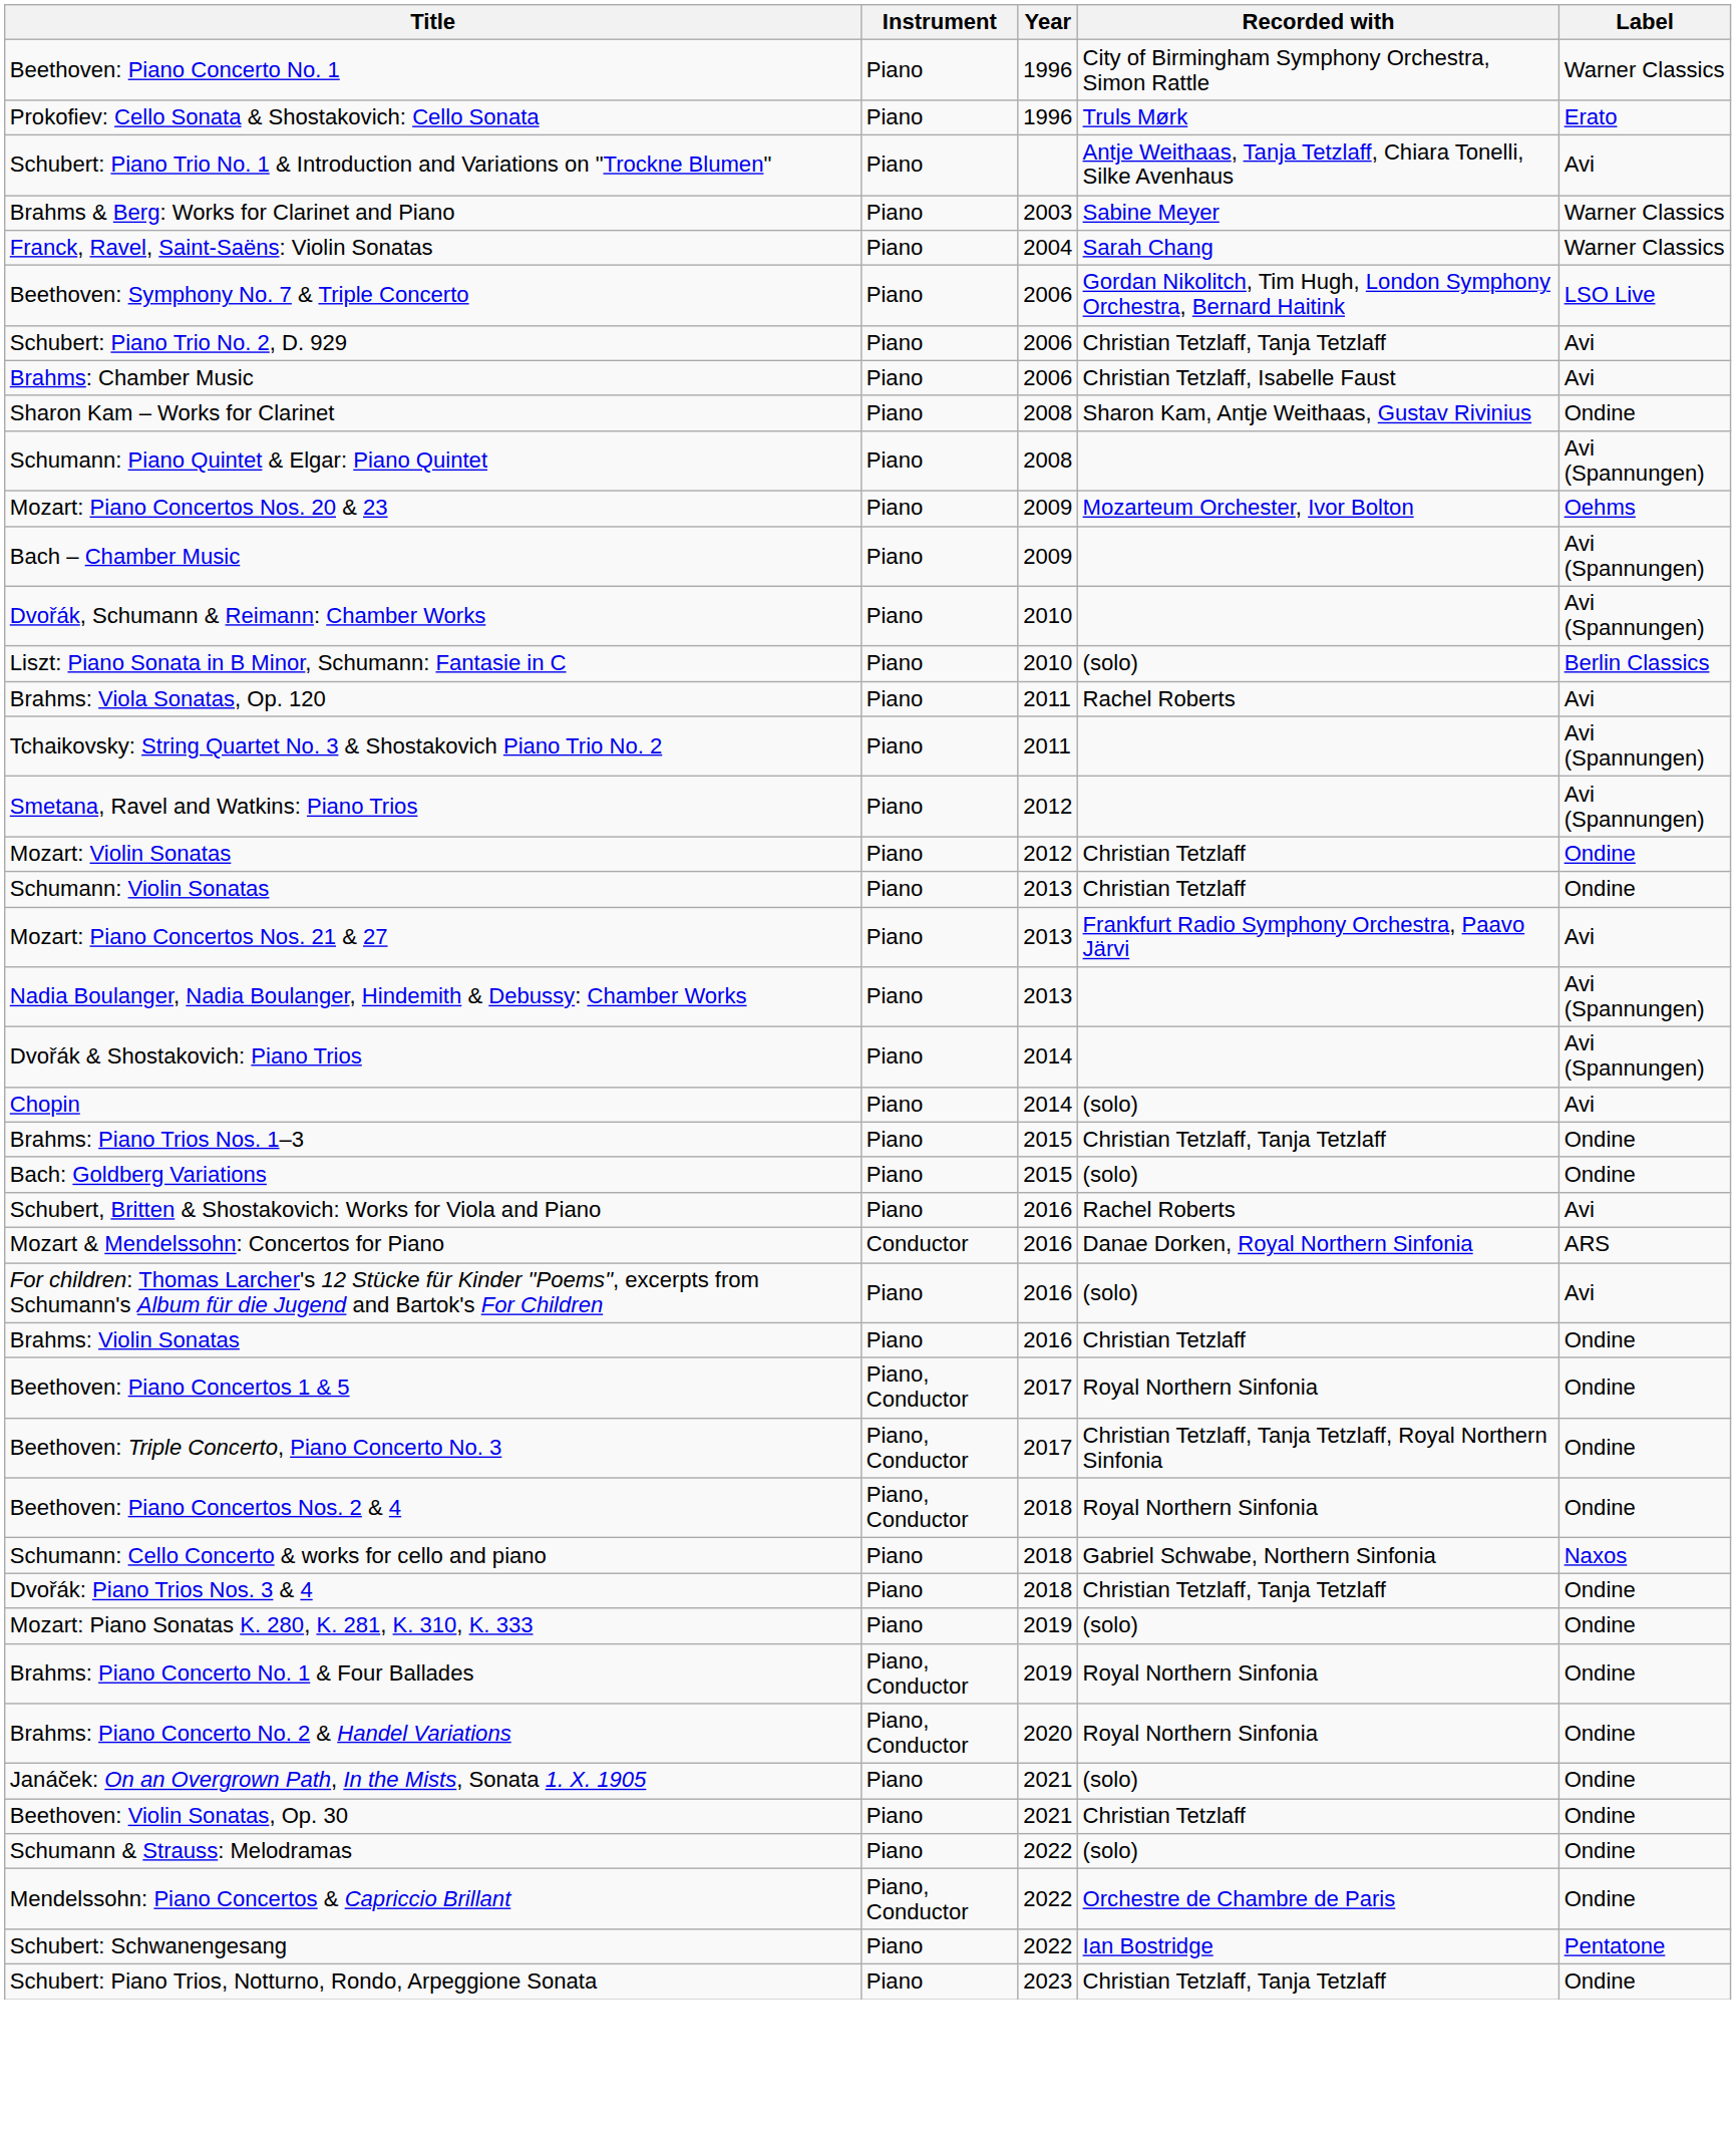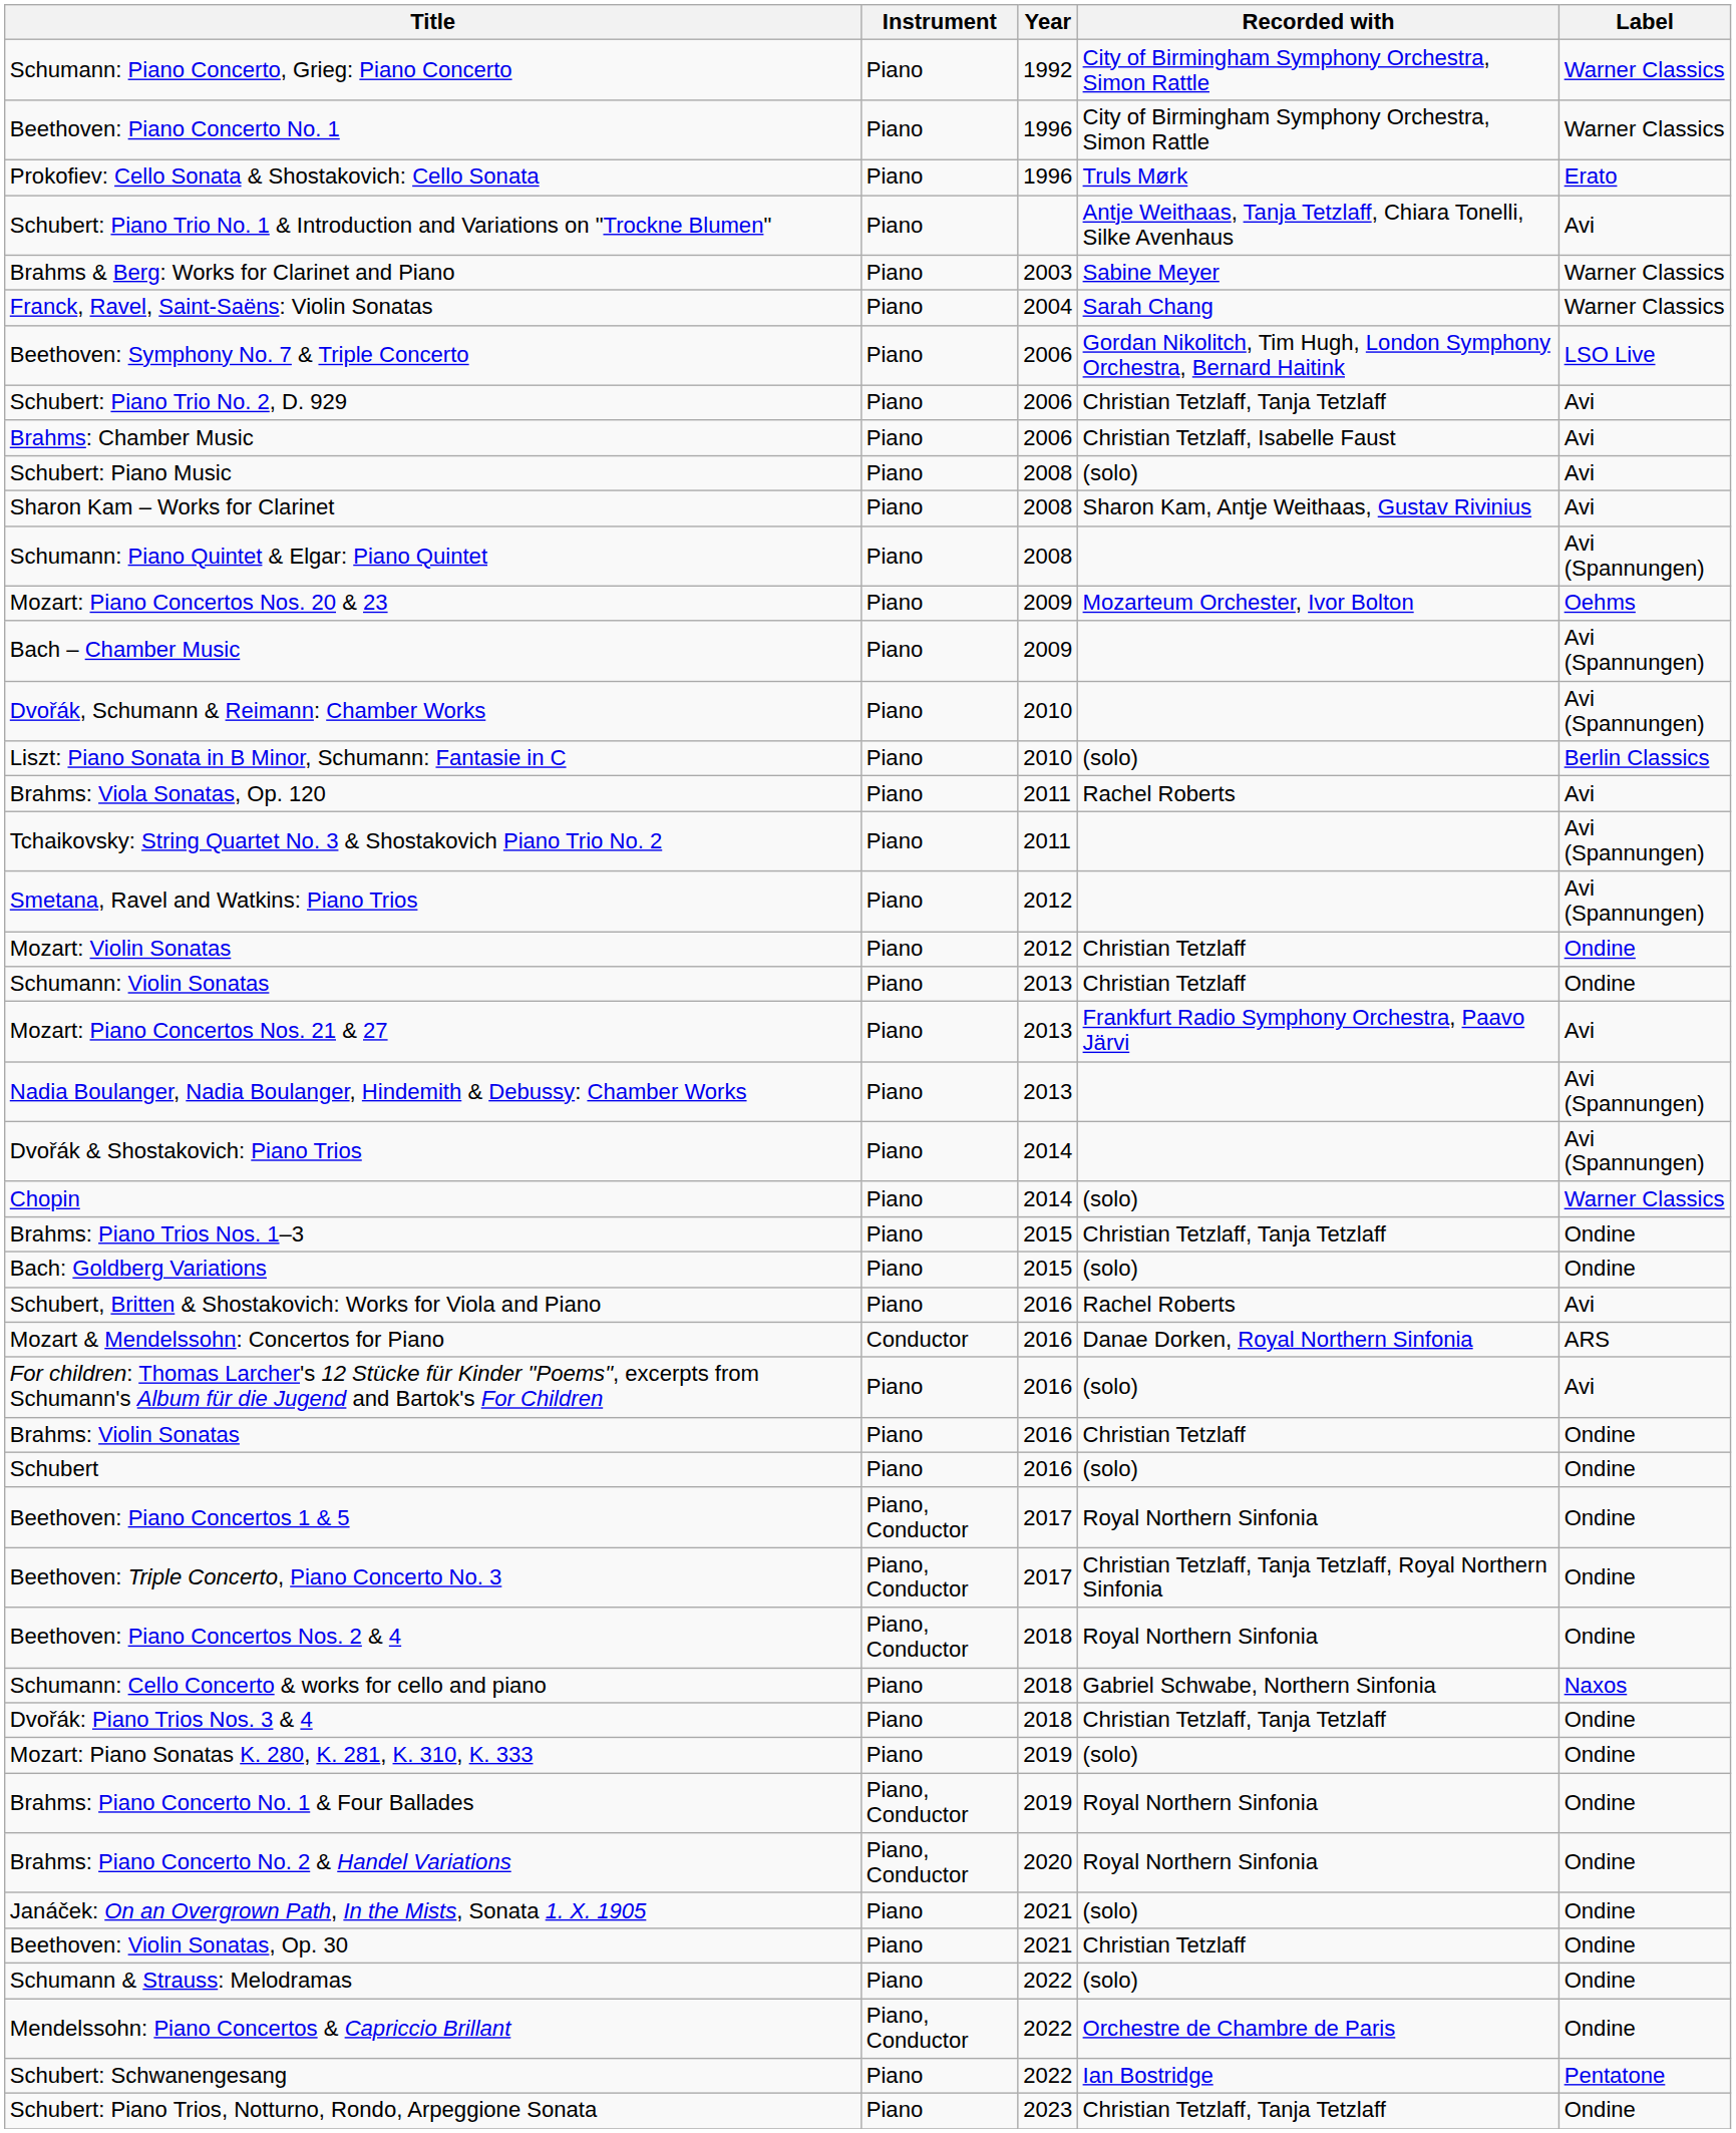+ row: Schumann: Piano Concerto, Grieg: Piano Concerto | Piano | 1992 | City of Birmingham Symphony Orchestra, Simon Rattle | Warner Classics
+ row: Schubert: Piano Music | Piano | 2008 | (solo) | Avi
Sharon Kam – Works for Clarinet | Label: Ondine -> Avi
Chopin | Label: Avi -> Warner Classics
+ row: Schubert | Piano | 2016 | (solo) | Ondine
